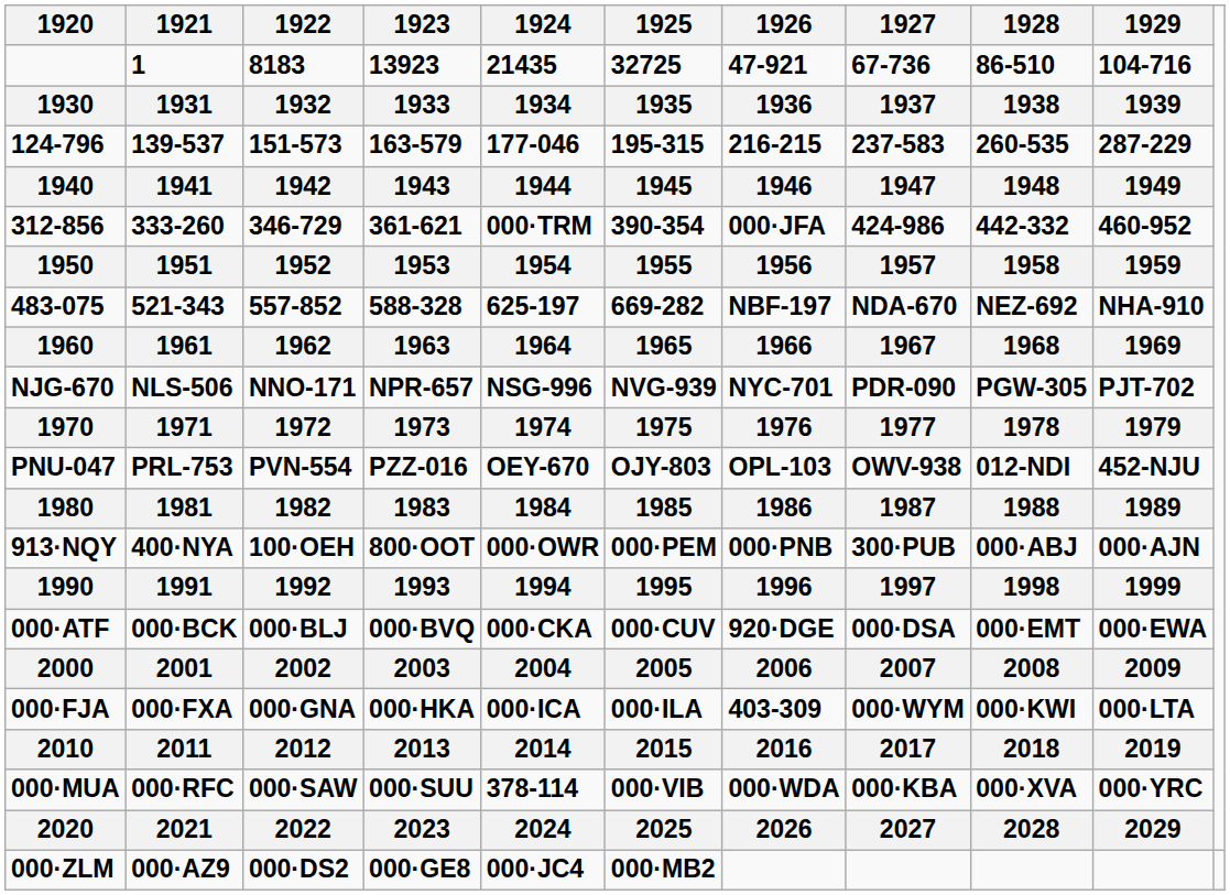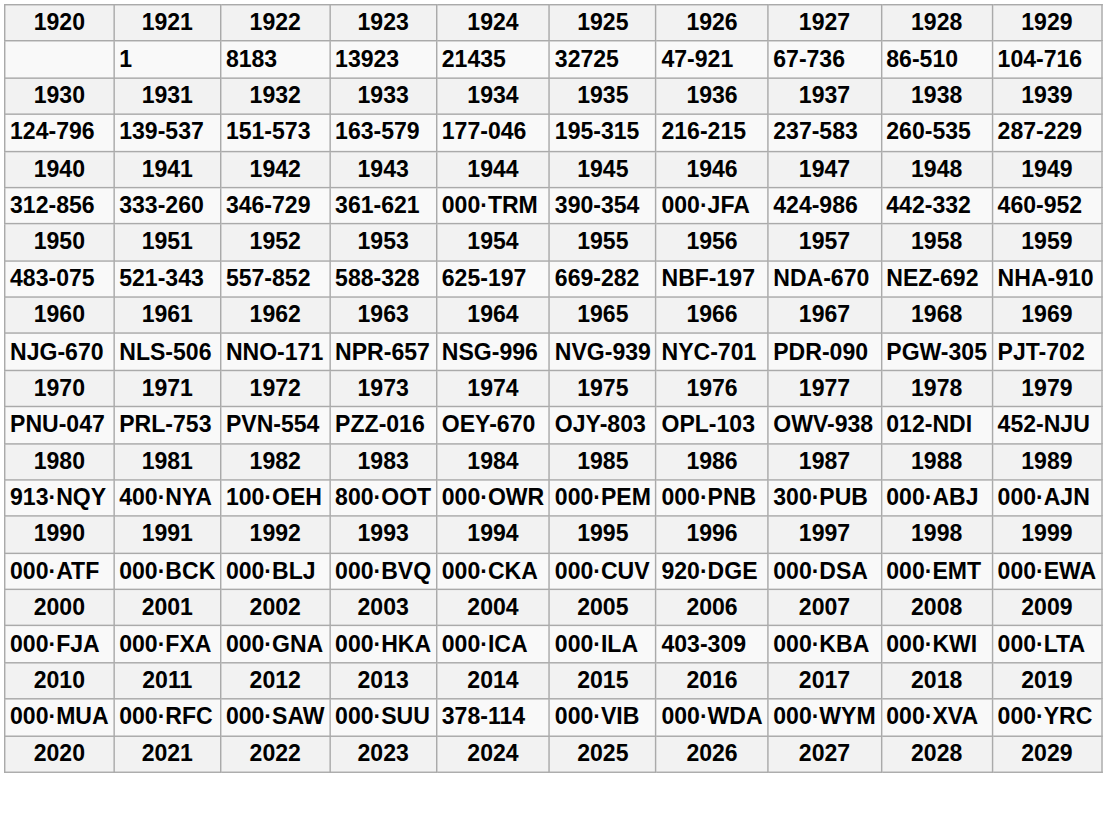000·FJA | 1927: 000·WYM -> 000·KBA
000·MUA | 1927: 000·KBA -> 000·WYM
- row: 000·ZLM | 000·AZ9 | 000·DS2 | 000·GE8 | 000·JC4 | 000·MB2
